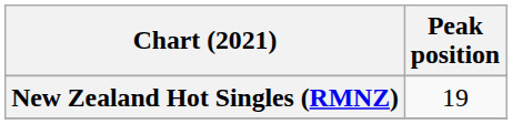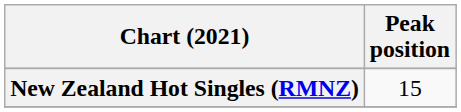New Zealand Hot Singles (RMNZ) | Peak position: 19 -> 15
